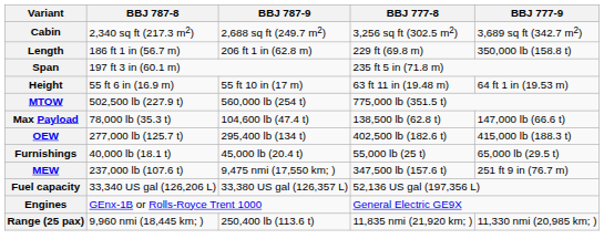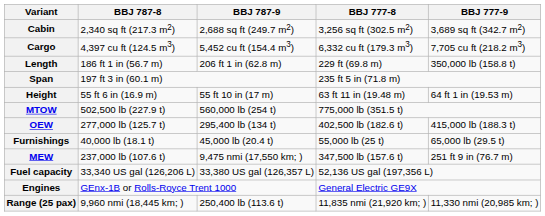+ row: Cargo | 4,397 cu ft (124.5 m3) | 5,452 cu ft (154.4 m3) | 6,332 cu ft (179.3 m3) | 7,705 cu ft (218.2 m3)
- row: Max Payload | 78,000 lb (35.3 t) | 104,600 lb (47.4 t) | 138,500 lb (62.8 t) | 147,000 lb (66.6 t)
